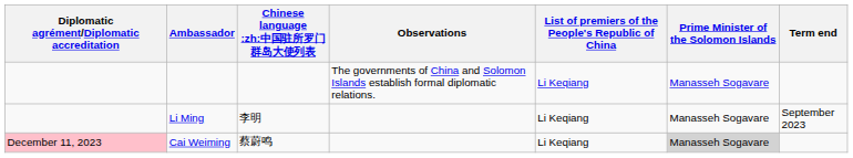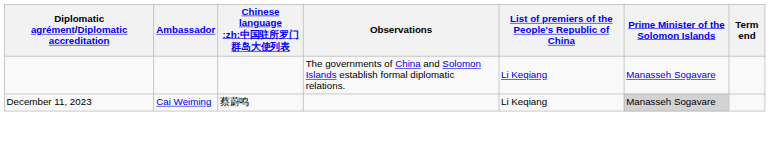- row: Li Ming | 李明 | Li Keqiang | Manasseh Sogavare | September 2023
Cai Weiming | Diplomatic agrément/Diplomatic accreditation: pink background -> no background
